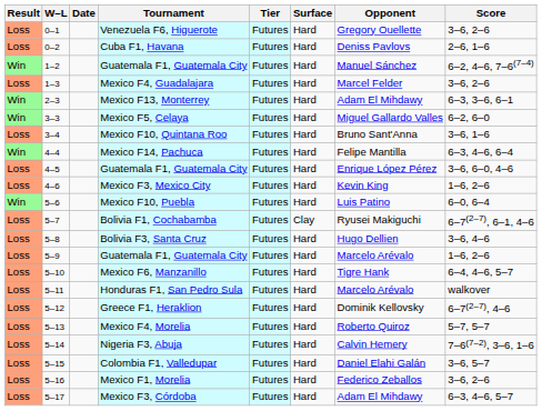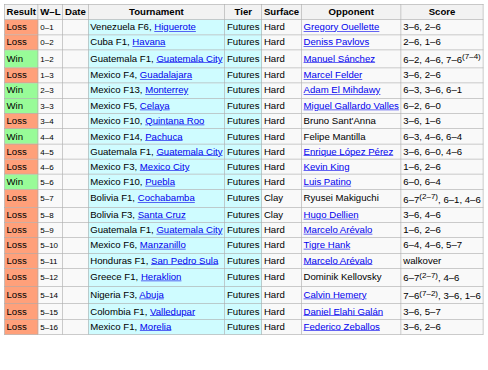Bolivia F3, Santa Cruz | Surface: Hard -> Clay
- row: Loss | 5–13 | Mexico F4, Morelia | Futures | Hard | Roberto Quiroz | 5–7, 5–7
- row: Loss | 5–17 | Mexico F3, Córdoba | Futures | Hard | Adam El Mihdawy | 6–3, 4–6, 5–7
